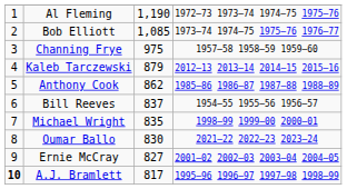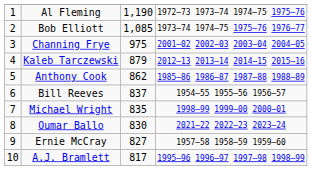Channing Frye | column 4: 1957–58 1958–59 1959–60 -> 2001–02 2002–03 2003–04 2004–05
Ernie McCray | column 4: 2001–02 2002–03 2003–04 2004–05 -> 1957–58 1958–59 1959–60
A.J. Bramlett | column 1: bold -> normal
